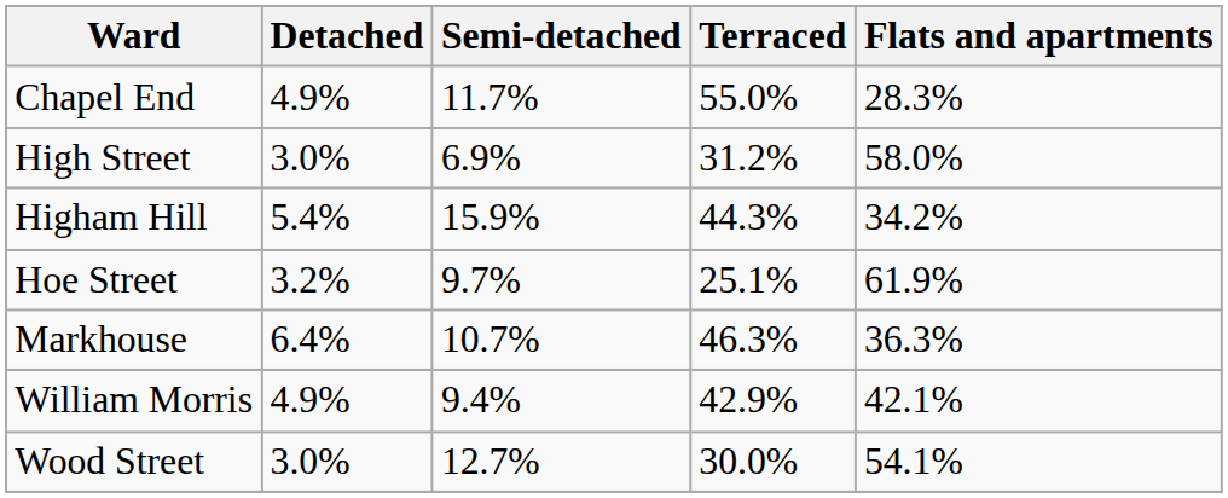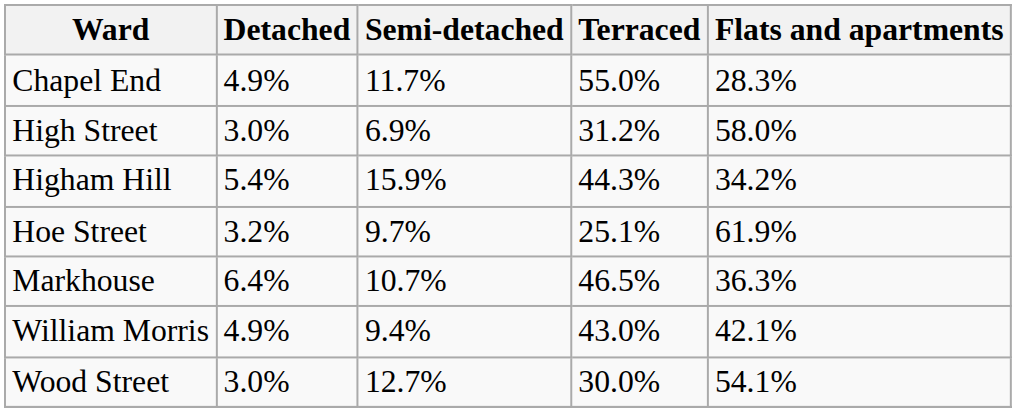Markhouse | Terraced: 46.3% -> 46.5%
William Morris | Terraced: 42.9% -> 43.0%
